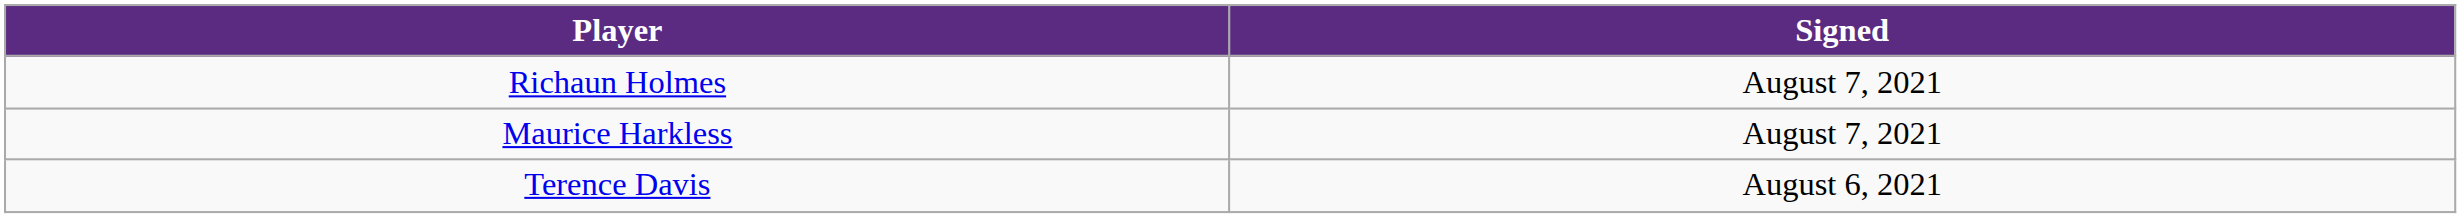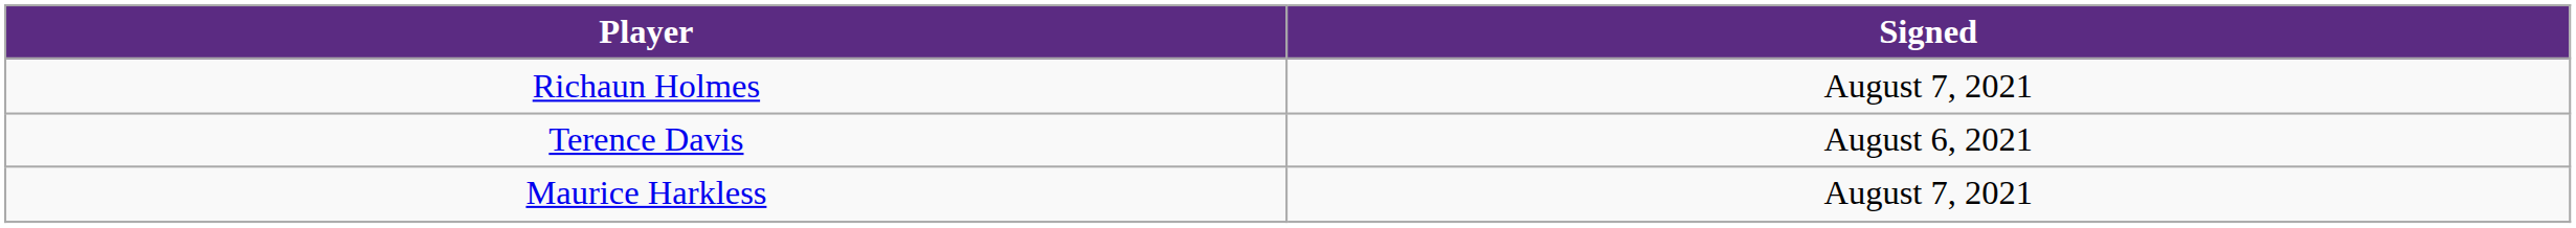rows swapped: Terence Davis <-> Maurice Harkless
